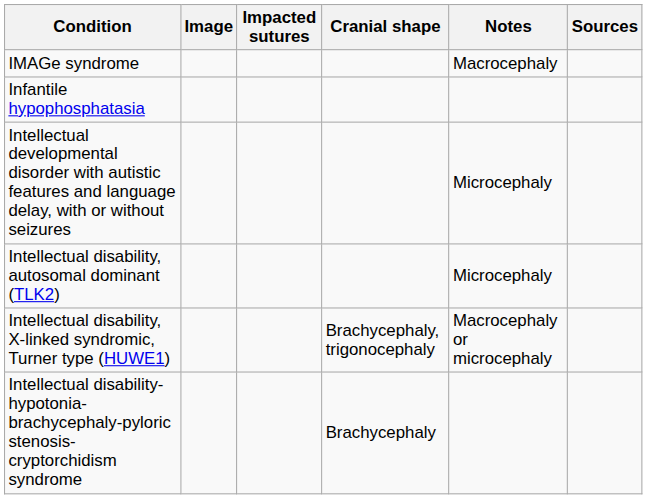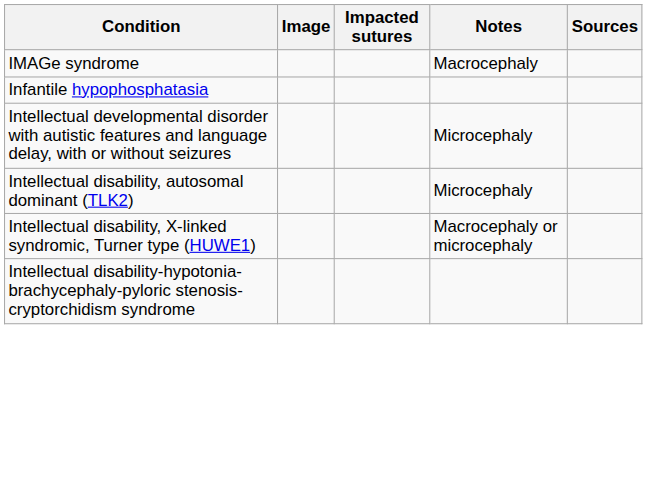- column: Cranial shape | Brachycephaly, trigonocephaly | Brachycephaly
